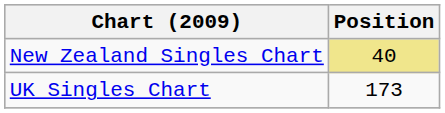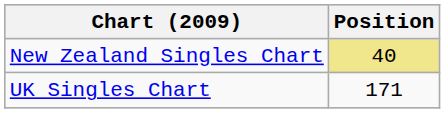UK Singles Chart | Position: 173 -> 171
